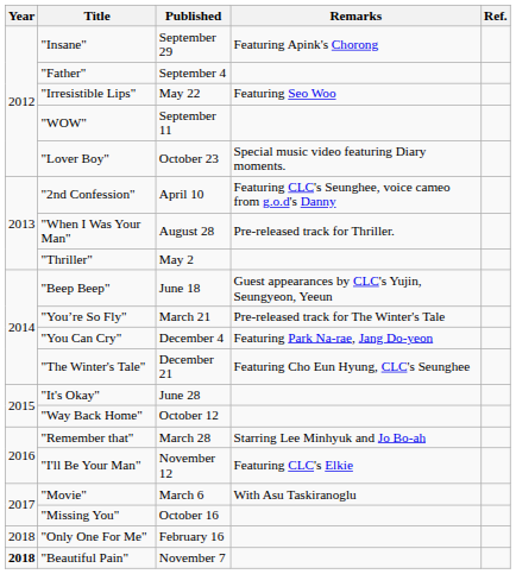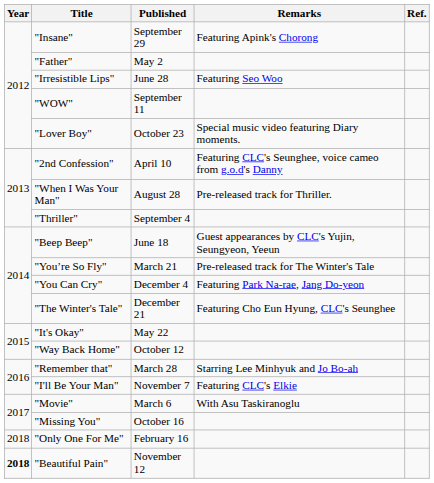"Father" | Published: September 4 -> May 2
"Irresistible Lips" | Published: May 22 -> June 28
"Thriller" | Published: May 2 -> September 4
"It's Okay" | Published: June 28 -> May 22
"I'll Be Your Man" | Published: November 12 -> November 7
"Beautiful Pain" | Published: November 7 -> November 12
